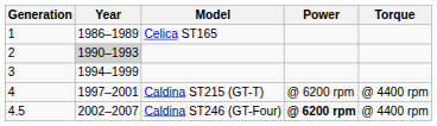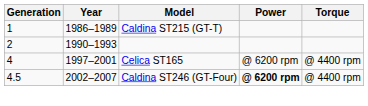1 | Model: Celica ST165 -> Caldina ST215 (GT-T)
2 | Year: lightgrey background -> no background
- row: 3 | 1994–1999
4 | Model: Caldina ST215 (GT-T) -> Celica ST165
